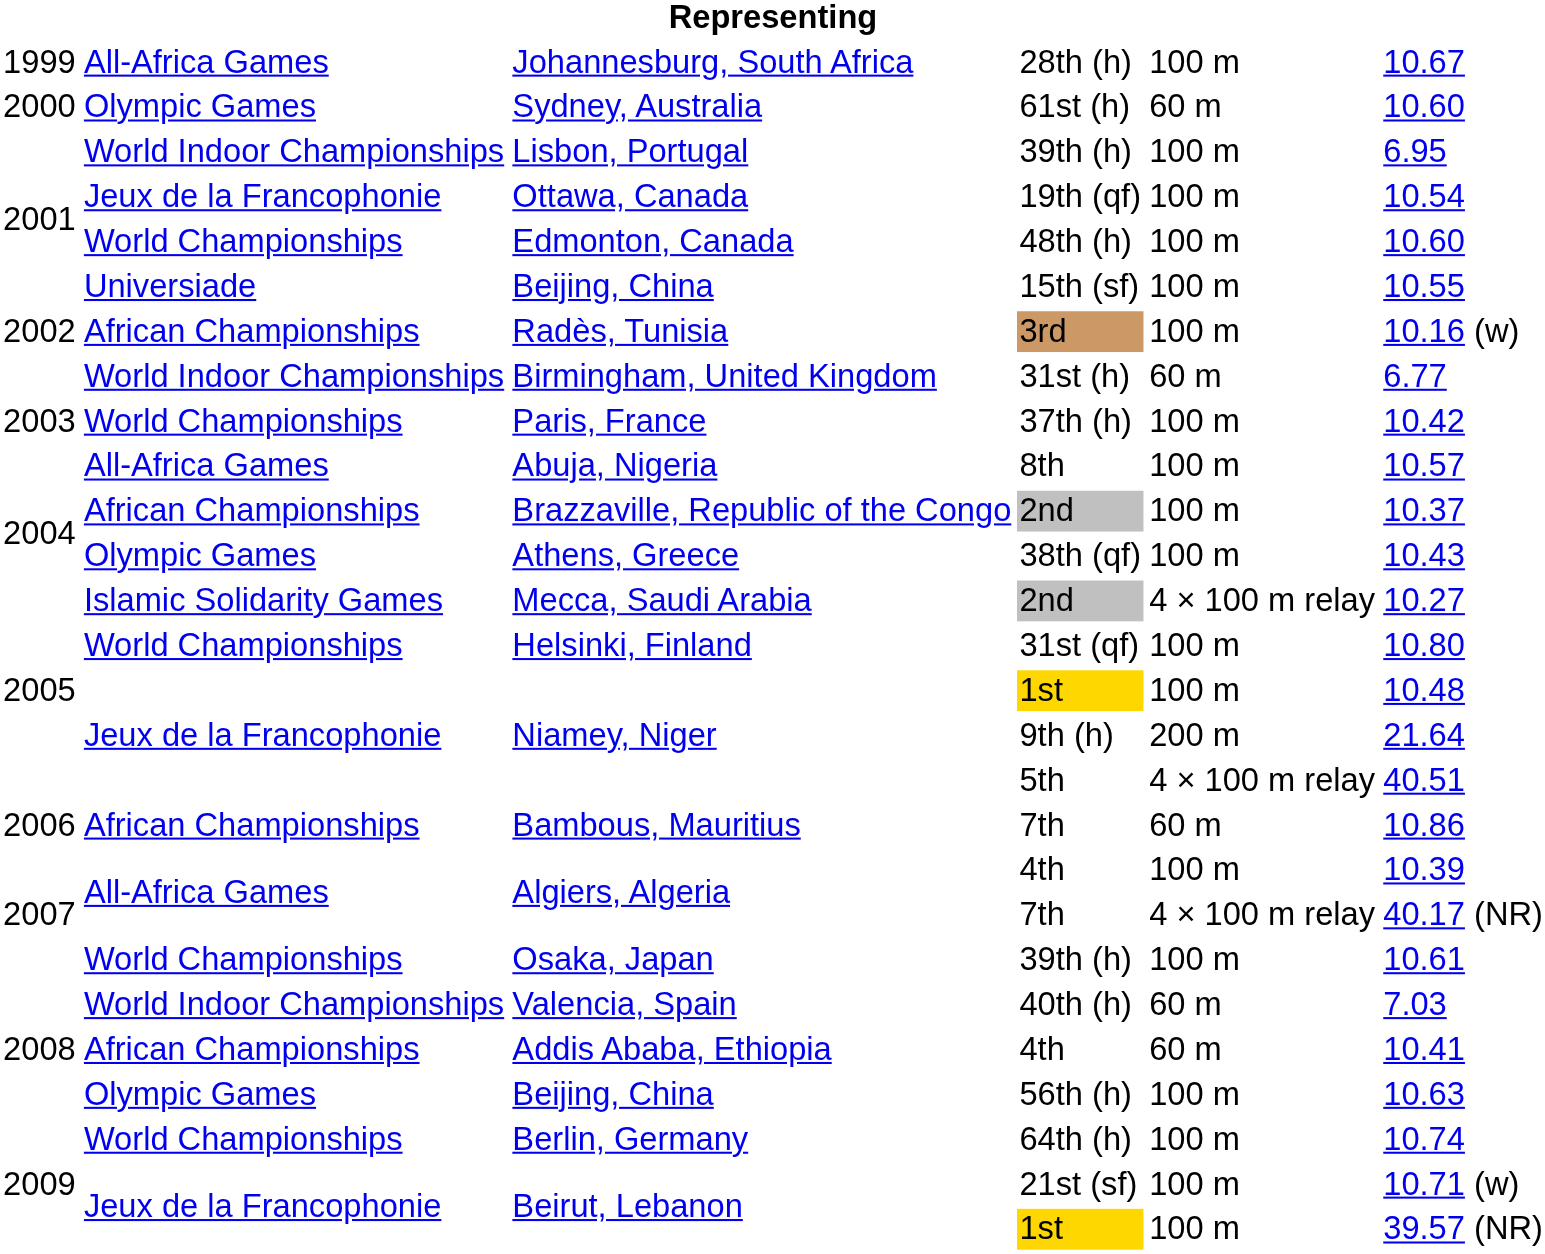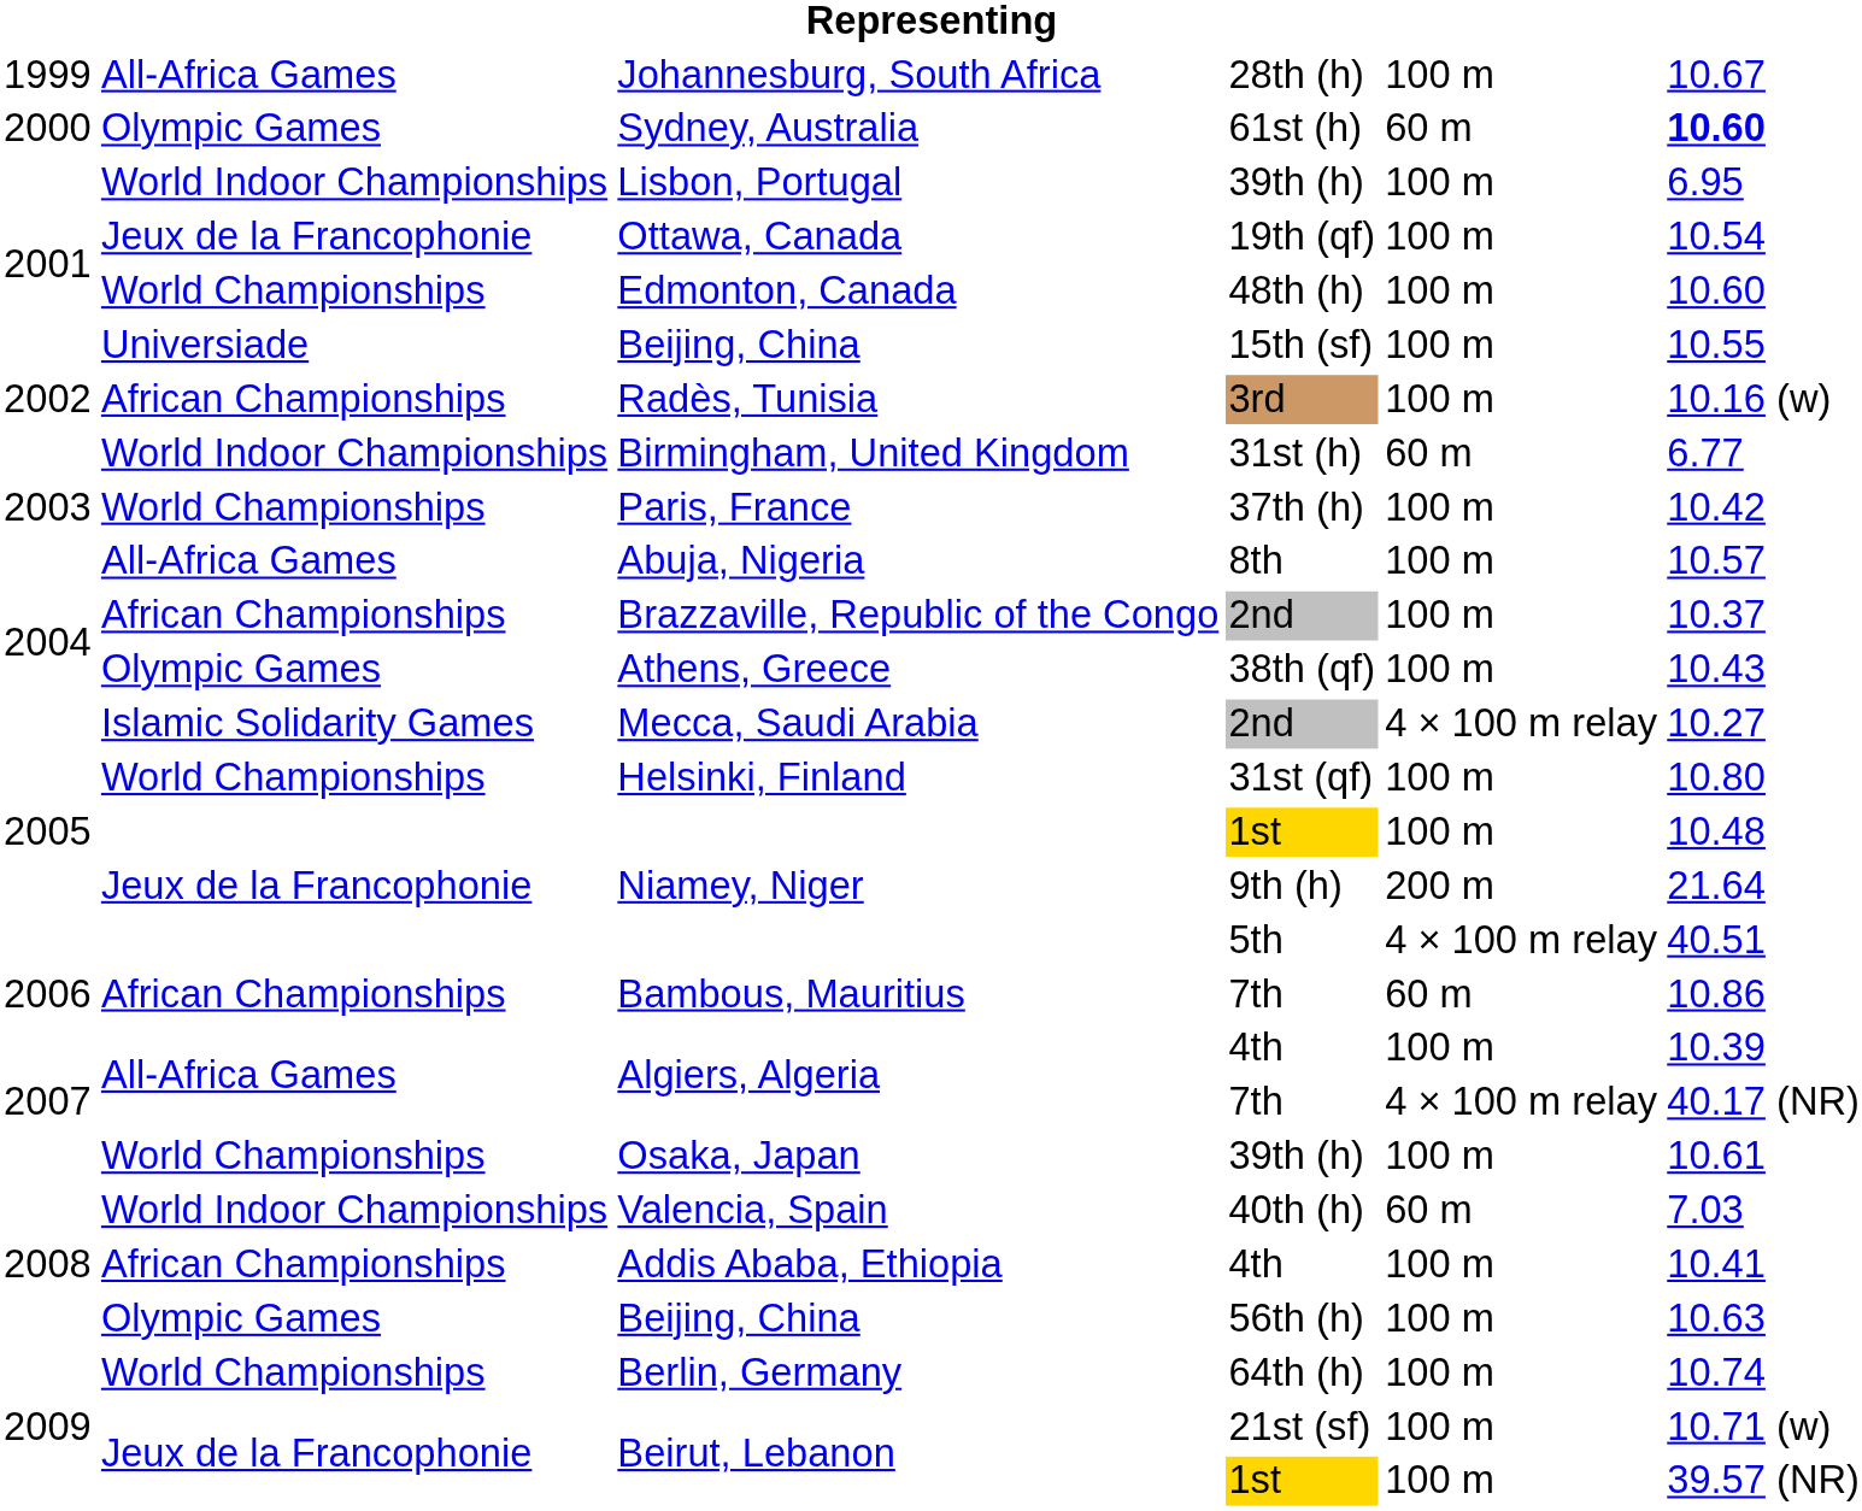Sydney, Australia | column 6: normal -> bold
Addis Ababa, Ethiopia | column 5: 60 m -> 100 m
